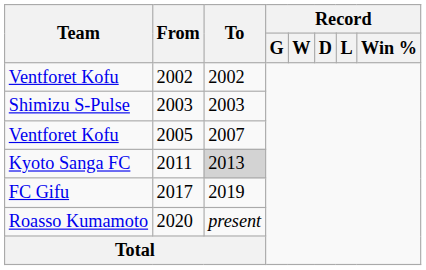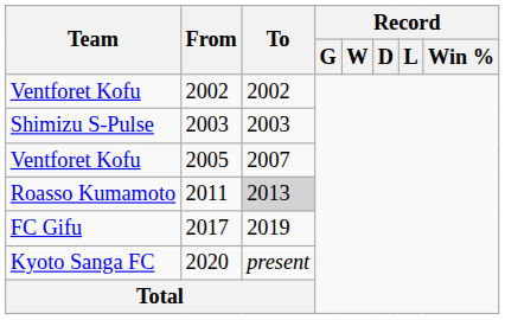2011 | Team: Kyoto Sanga FC -> Roasso Kumamoto
2020 | Team: Roasso Kumamoto -> Kyoto Sanga FC
